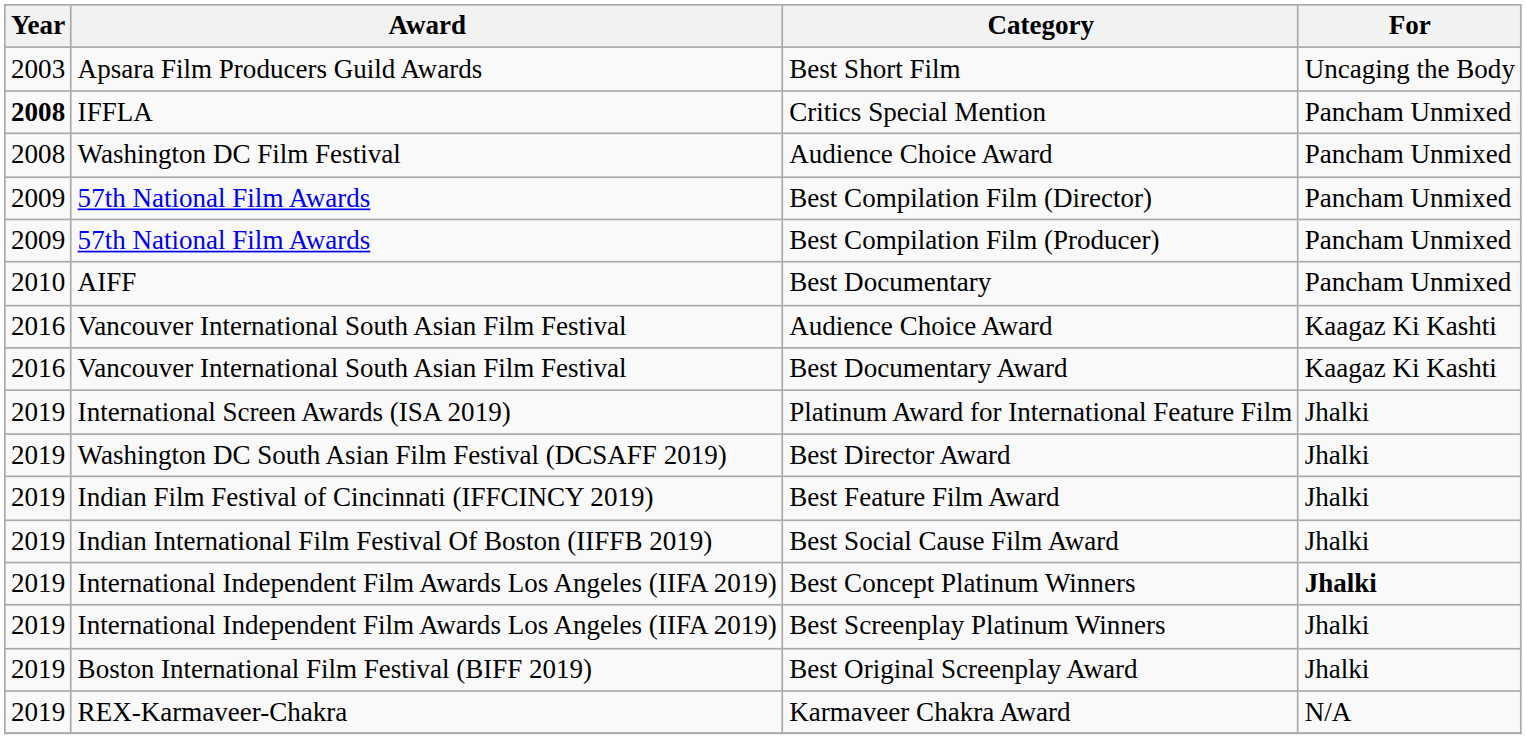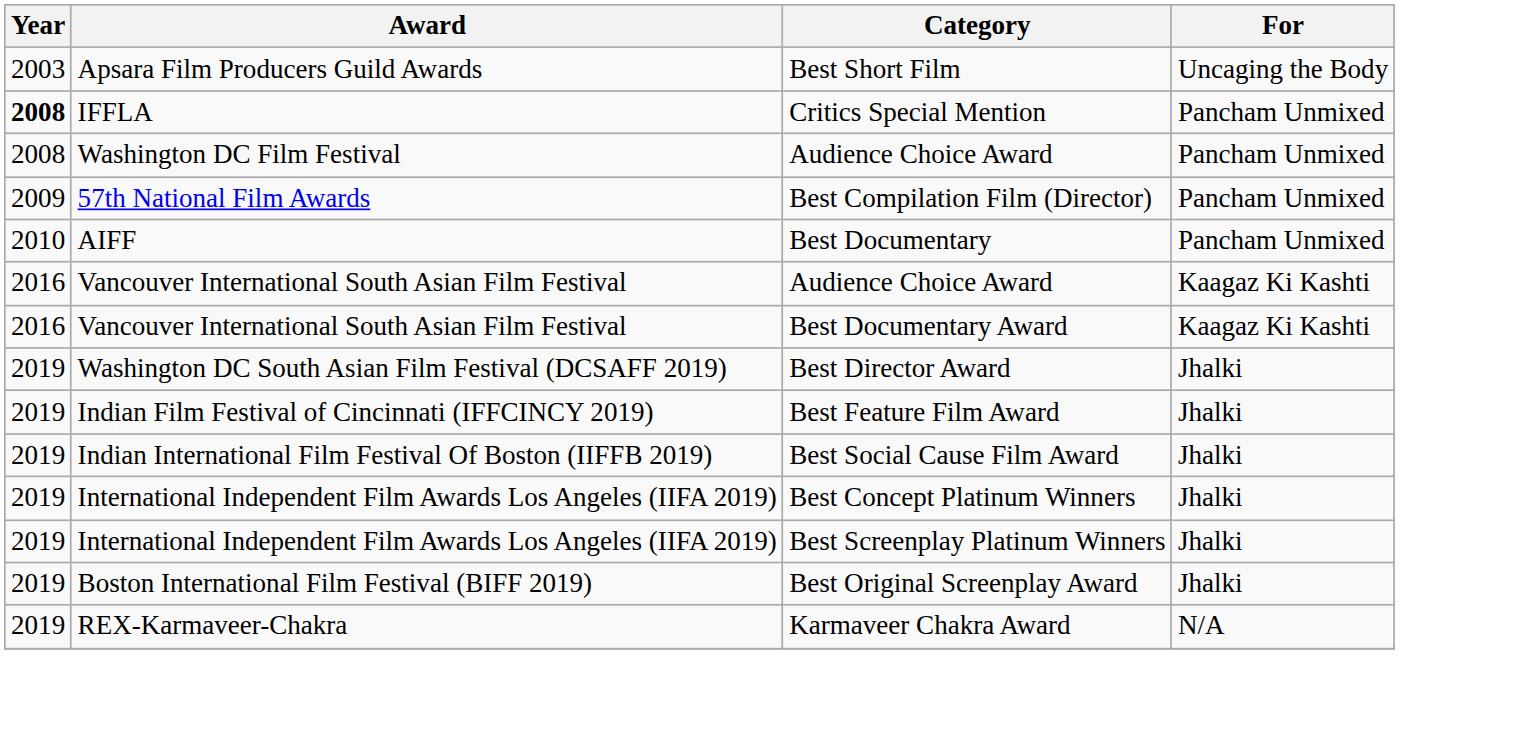- row: 2009 | 57th National Film Awards | Best Compilation Film (Producer) | Pancham Unmixed
- row: 2019 | International Screen Awards (ISA 2019) | Platinum Award for International Feature Film | Jhalki
Best Concept Platinum Winners | For: bold -> normal
